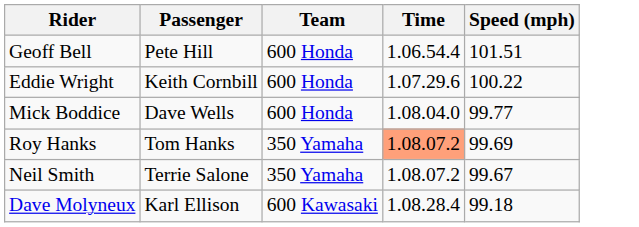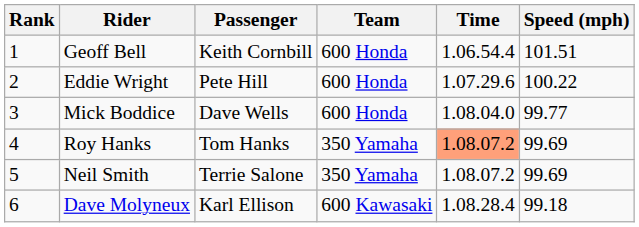+ column: Rank | 1 | 2 | 3 | 4 | 5 | 6
Geoff Bell | Passenger: Pete Hill -> Keith Cornbill
Eddie Wright | Passenger: Keith Cornbill -> Pete Hill
Neil Smith | Speed (mph): 99.67 -> 99.69
